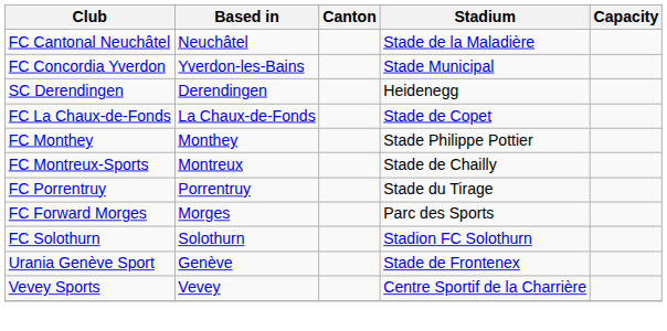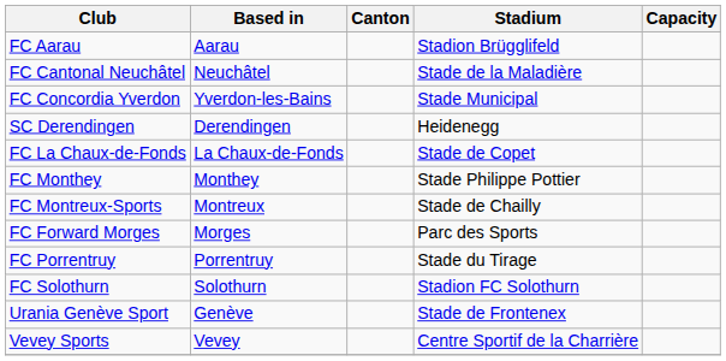+ row: FC Aarau | Aarau | Stadion Brügglifeld
rows swapped: FC Forward Morges <-> FC Porrentruy
